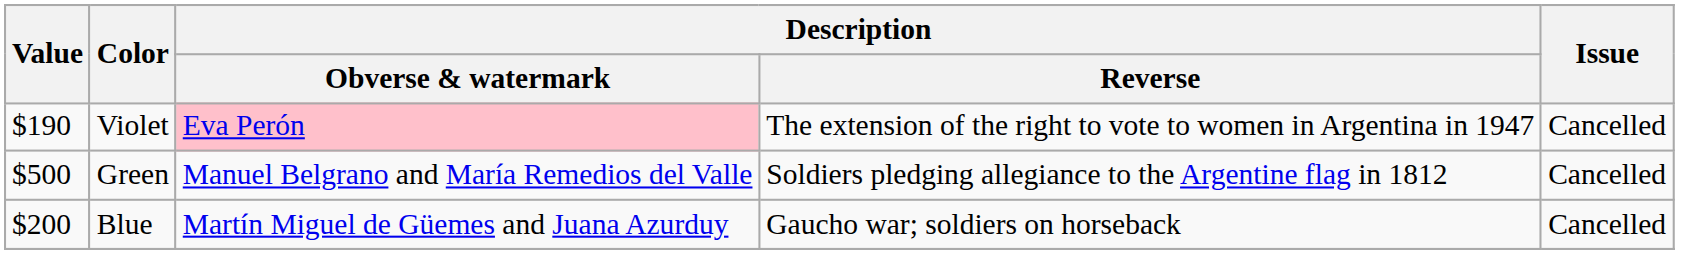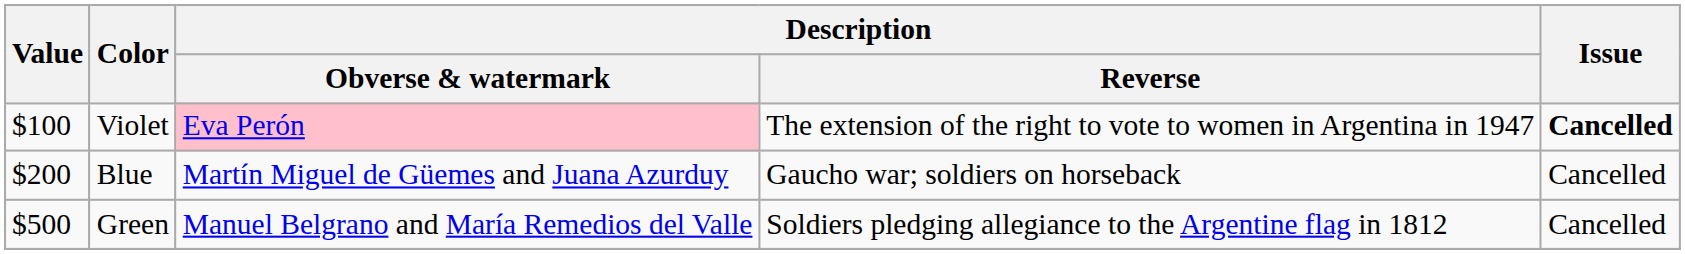Violet | Value: $190 -> $100
Violet | Issue: normal -> bold
rows swapped: Blue <-> Green
